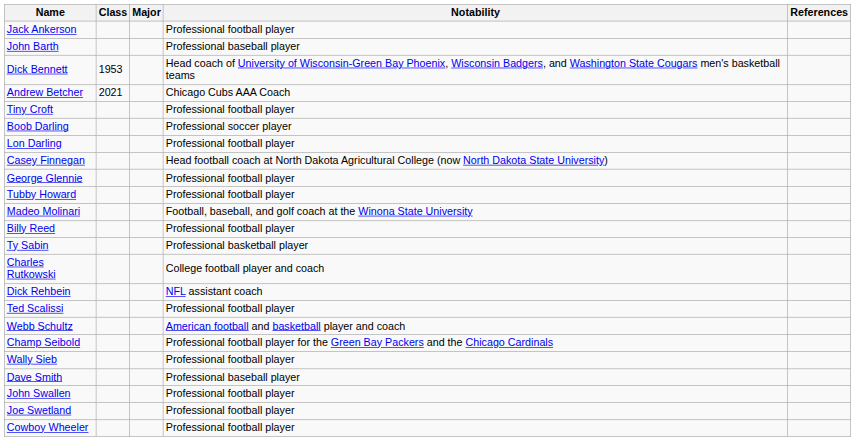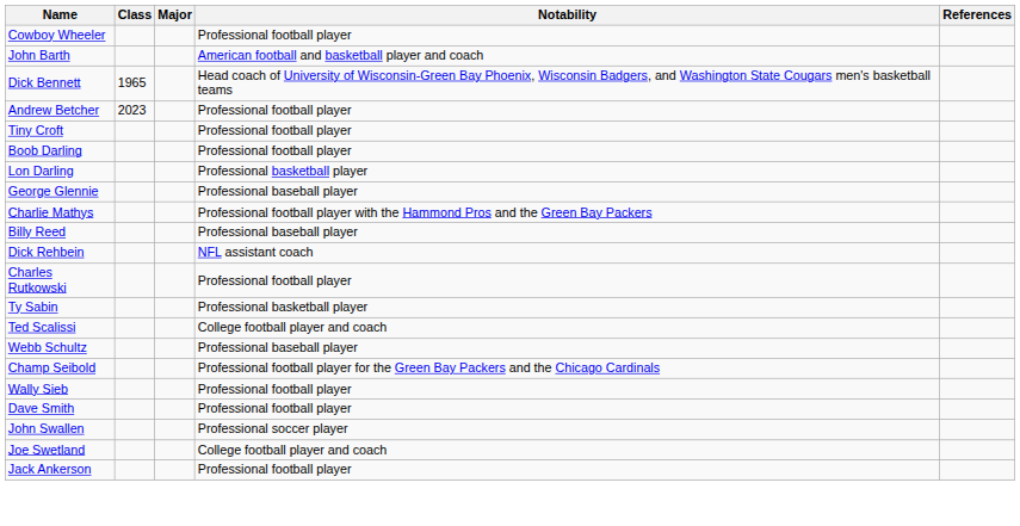rows swapped: Jack Ankerson <-> Cowboy Wheeler
John Barth | Notability: Professional baseball player -> American football and basketball player and coach
Dick Bennett | Class: 1953 -> 1965
Andrew Betcher | Class: 2021 -> 2023
Andrew Betcher | Notability: Chicago Cubs AAA Coach -> Professional football player
Boob Darling | Notability: Professional soccer player -> Professional football player
Lon Darling | Notability: Professional football player -> Professional basketball player
- row: Casey Finnegan | Head football coach at North Dakota Agricultural College (now North Dakota State University)
George Glennie | Notability: Professional football player -> Professional baseball player
- row: Tubby Howard | Professional football player
+ row: Charlie Mathys | Professional football player with the Hammond Pros and the Green Bay Packers
- row: Madeo Molinari | Football, baseball, and golf coach at the Winona State University
Billy Reed | Notability: Professional football player -> Professional baseball player
rows swapped: Dick Rehbein <-> Ty Sabin
Charles Rutkowski | Notability: College football player and coach -> Professional football player
Ted Scalissi | Notability: Professional football player -> College football player and coach
Webb Schultz | Notability: American football and basketball player and coach -> Professional baseball player
Dave Smith | Notability: Professional baseball player -> Professional football player
John Swallen | Notability: Professional football player -> Professional soccer player
Joe Swetland | Notability: Professional football player -> College football player and coach
